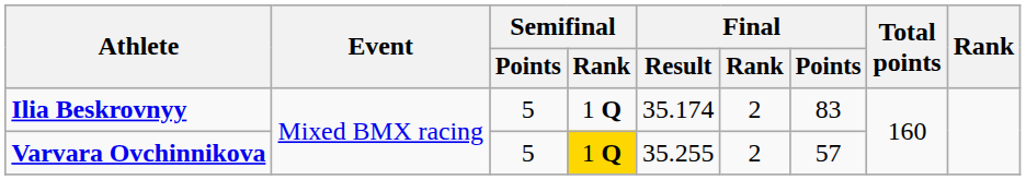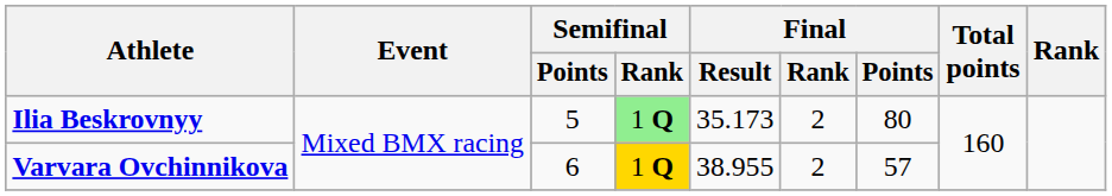Ilia Beskrovnyy | Semifinal / Rank: no background -> lightgreen background
Ilia Beskrovnyy | Final / Result: 35.174 -> 35.173
Ilia Beskrovnyy | Final / Points: 83 -> 80
Varvara Ovchinnikova | Semifinal / Points: 5 -> 6
Varvara Ovchinnikova | Final / Result: 35.255 -> 38.955
